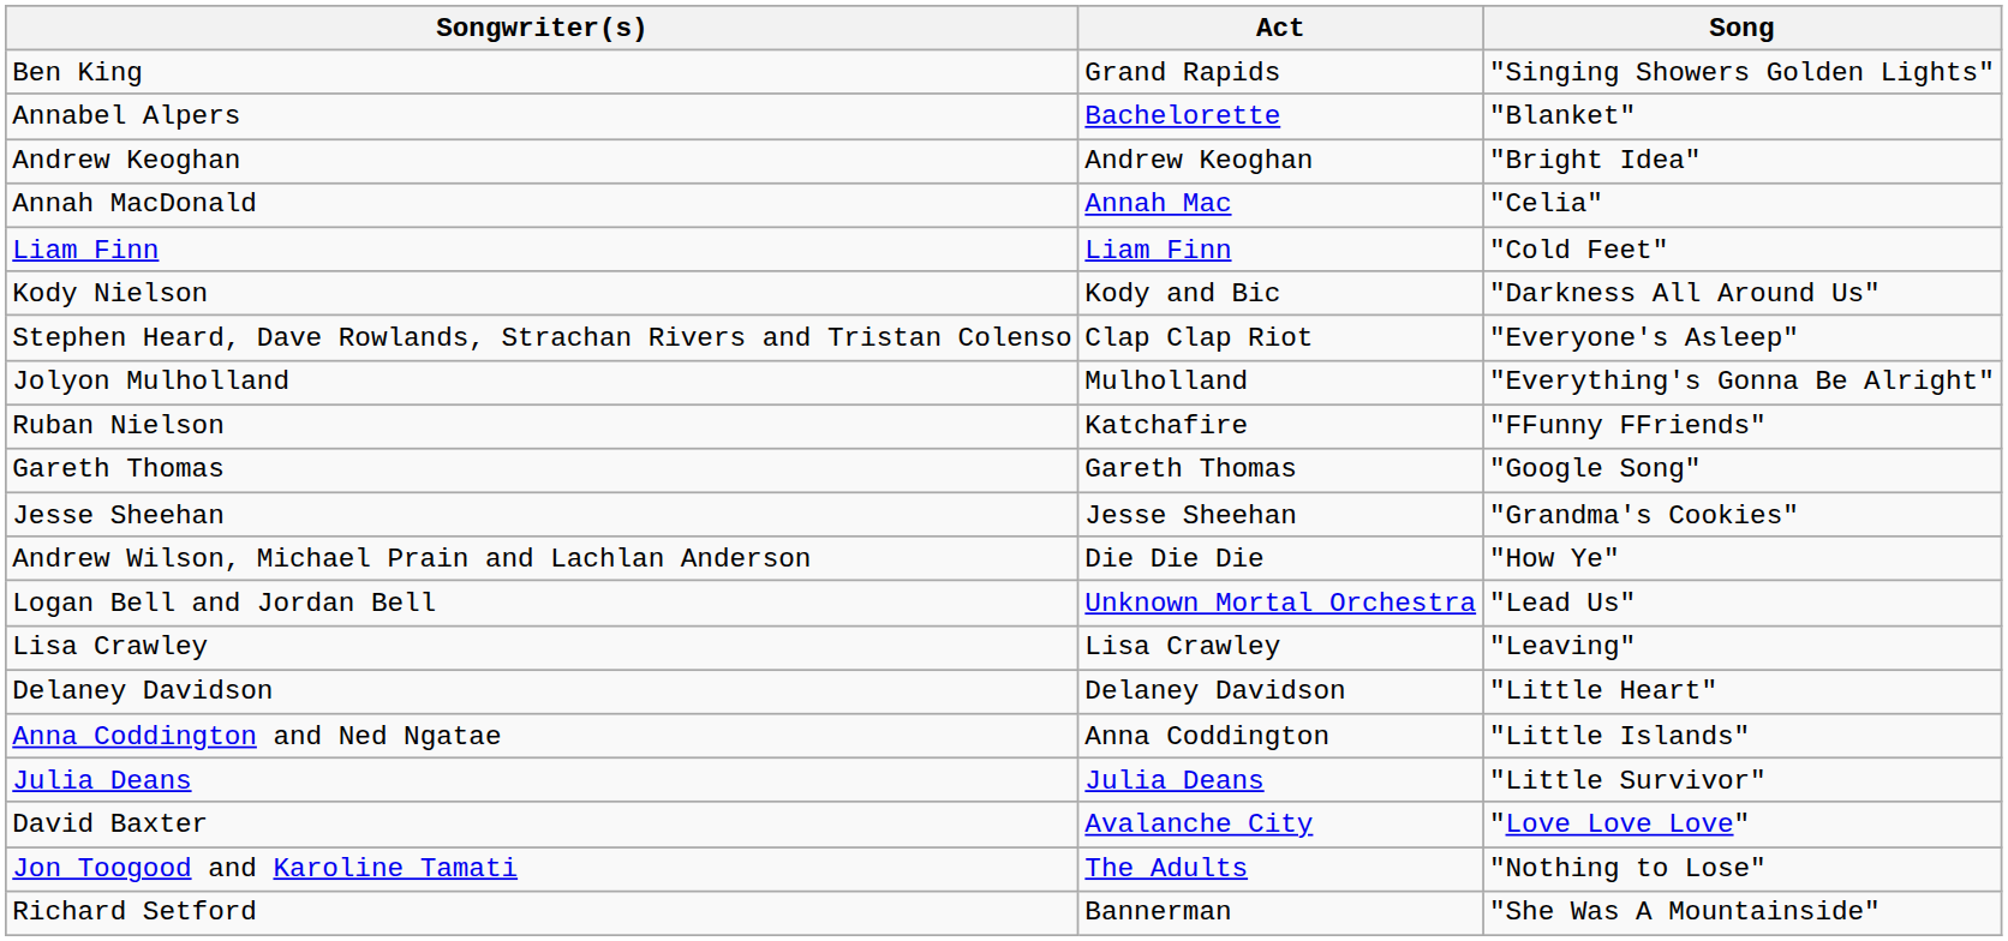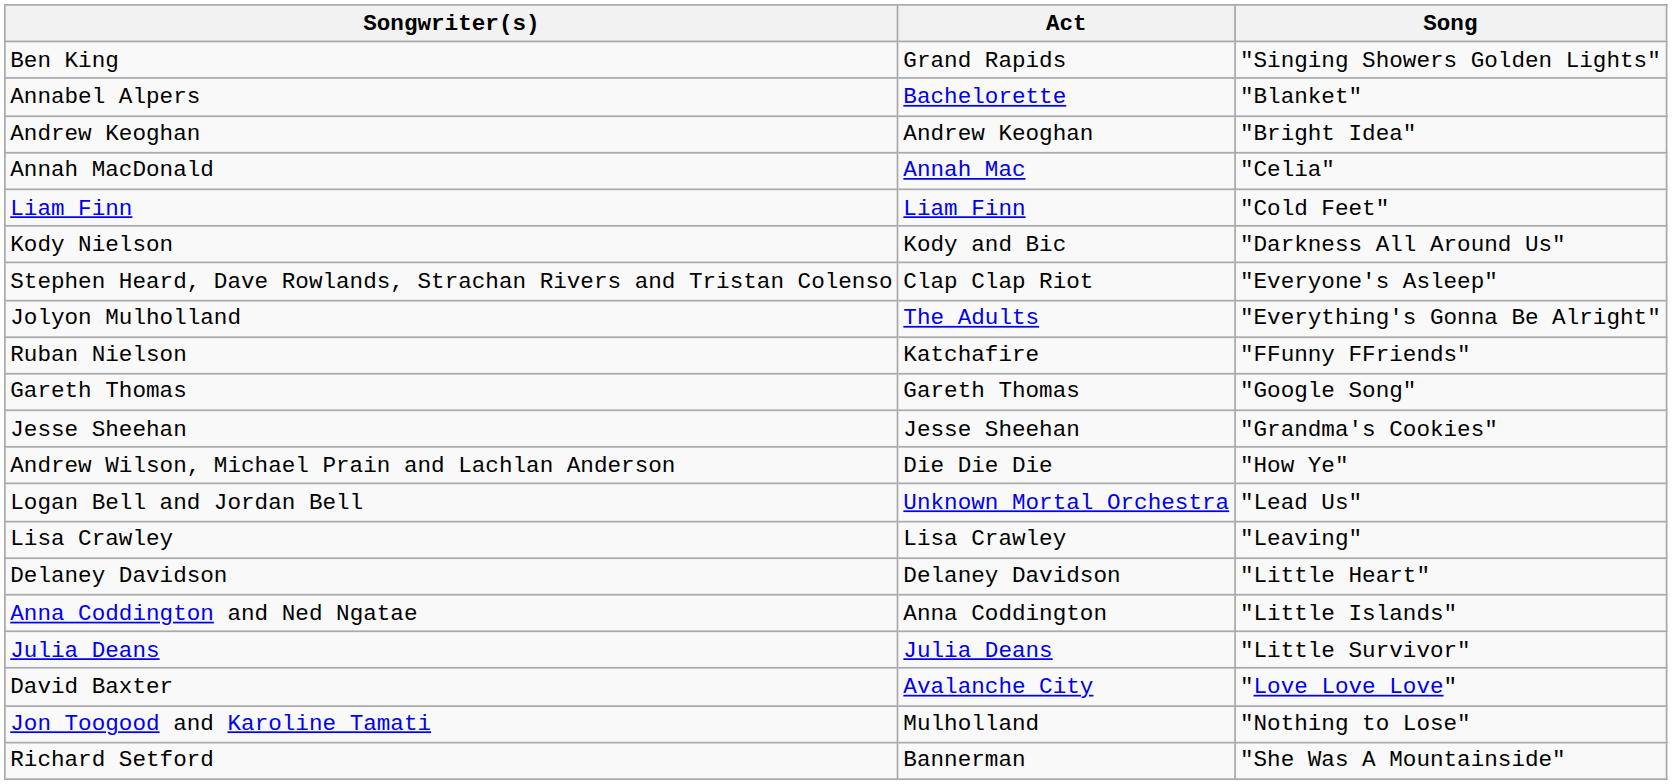Jolyon Mulholland | Act: Mulholland -> The Adults
Jon Toogood and Karoline Tamati | Act: The Adults -> Mulholland
